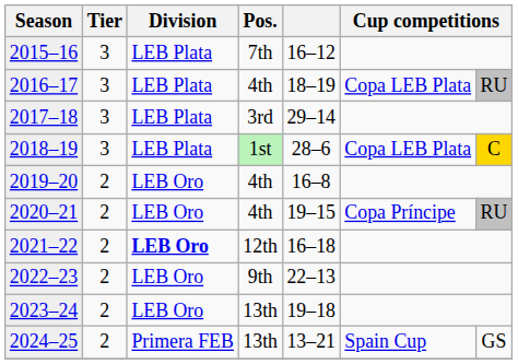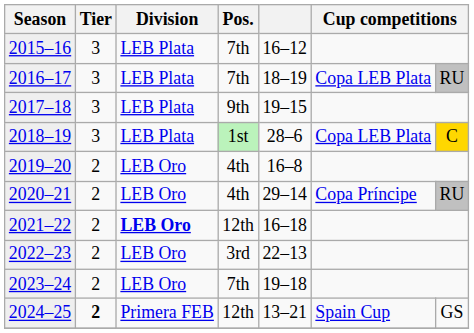2016–17 | Pos.: 4th -> 7th
2017–18 | Pos.: 3rd -> 9th
2017–18 | column 5: 29–14 -> 19–15
2020–21 | column 5: 19–15 -> 29–14
2022–23 | Pos.: 9th -> 3rd
2023–24 | Pos.: 13th -> 7th
2024–25 | Tier: normal -> bold
2024–25 | Pos.: 13th -> 12th
